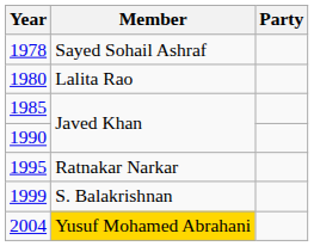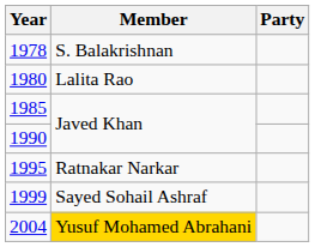1978 | Member: Sayed Sohail Ashraf -> S. Balakrishnan
1999 | Member: S. Balakrishnan -> Sayed Sohail Ashraf
